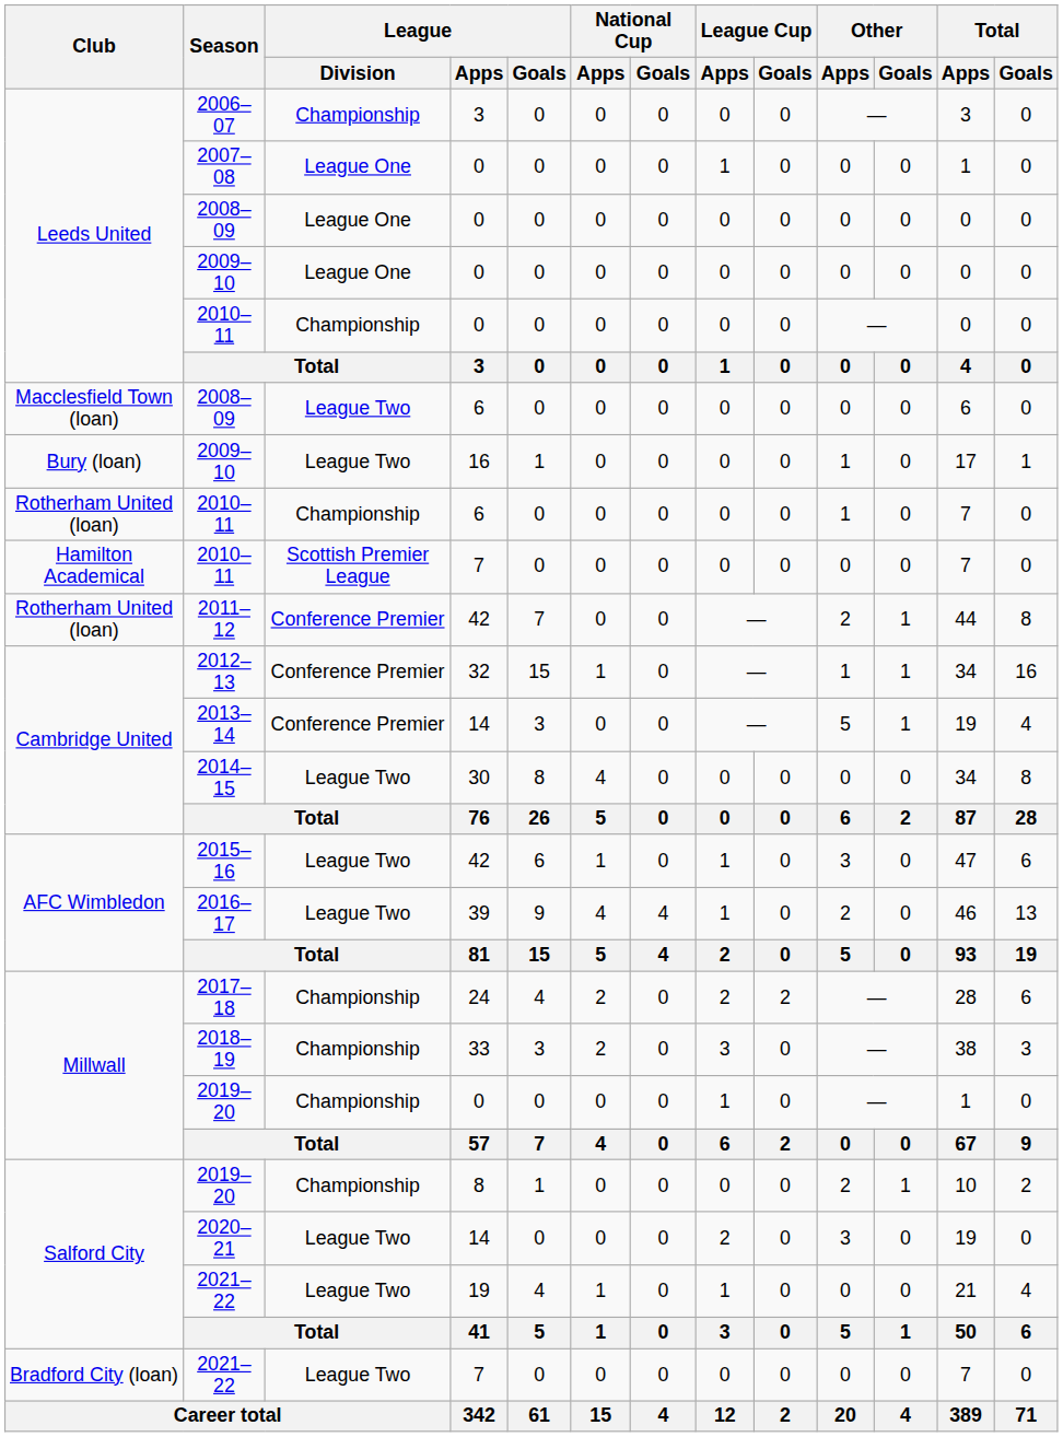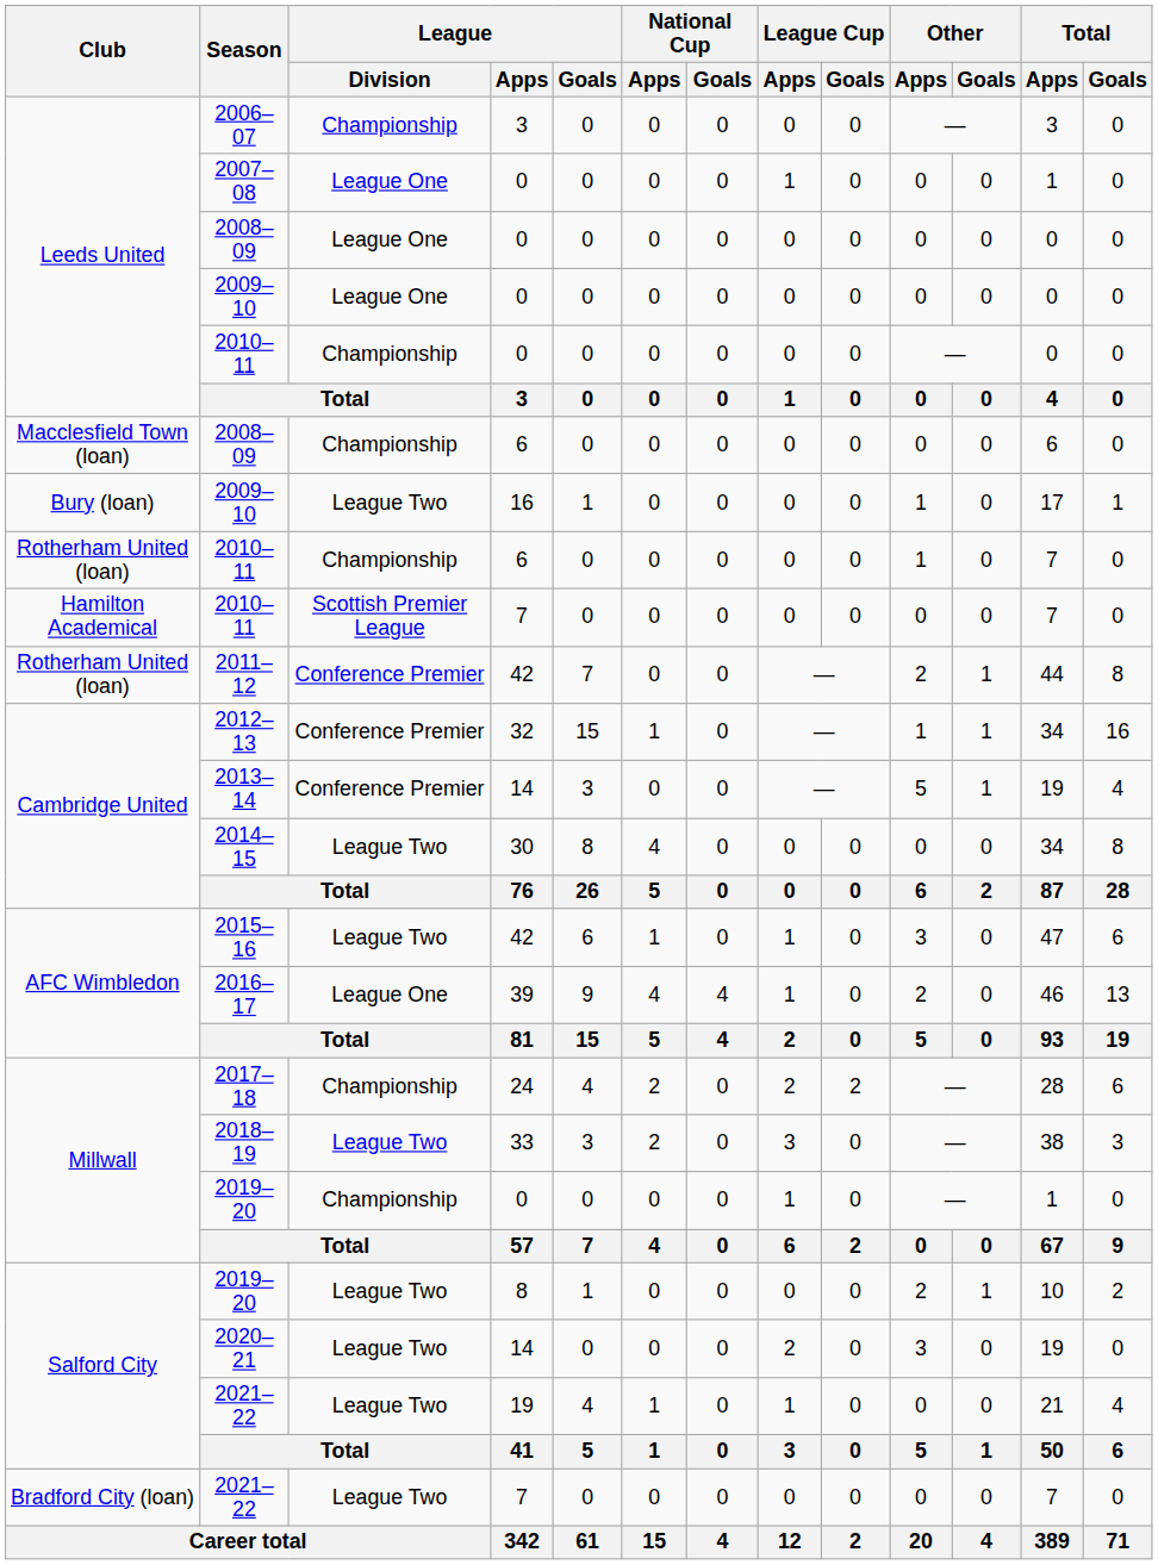2008–09 / 6 | League / Division: League Two -> Championship
2016–17 | League / Division: League Two -> League One
2018–19 | League / Division: Championship -> League Two
2019–20 / 8 | League / Division: Championship -> League Two
